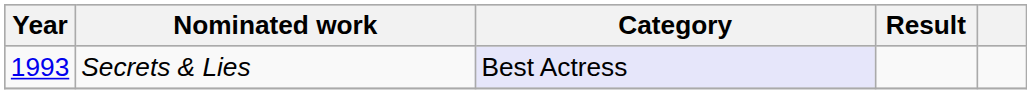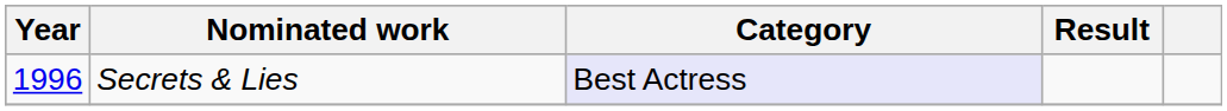Secrets & Lies | Year: 1993 -> 1996
